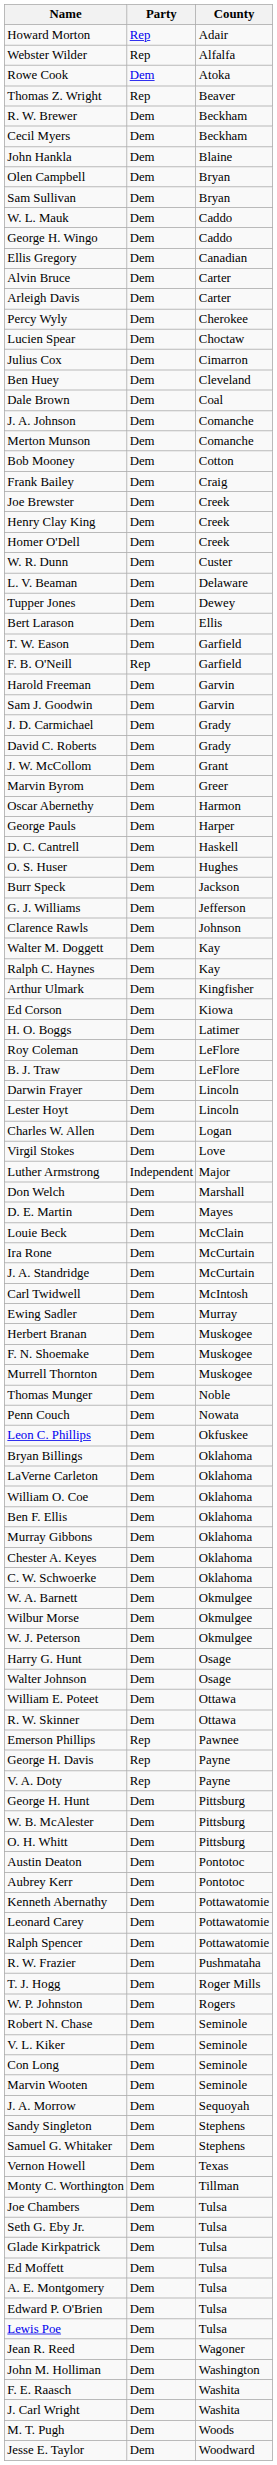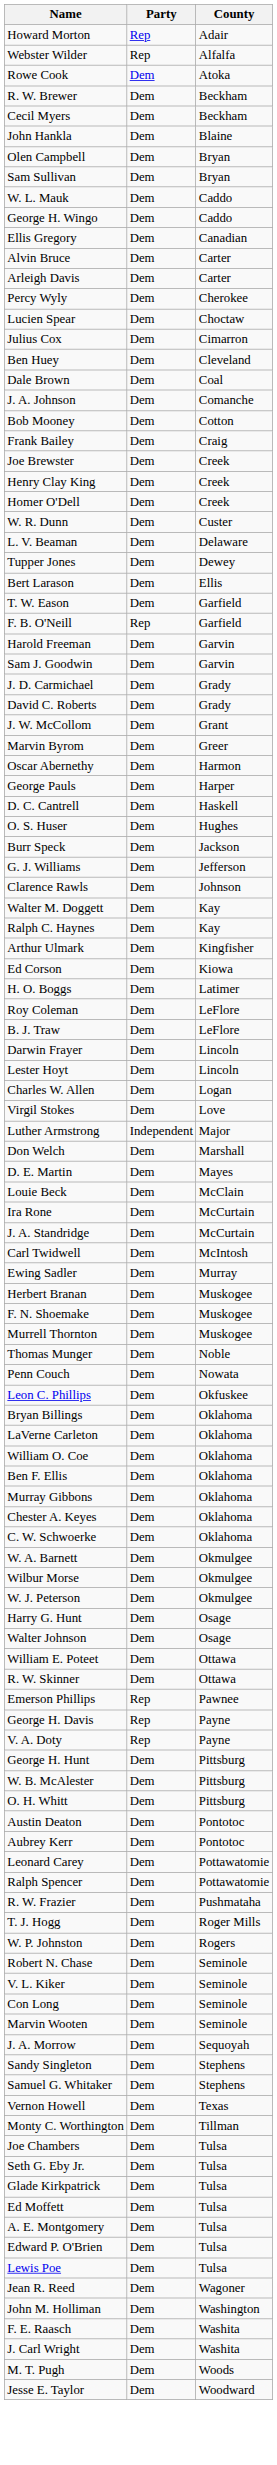- row: Thomas Z. Wright | Rep | Beaver
- row: Merton Munson | Dem | Comanche
- row: Kenneth Abernathy | Dem | Pottawatomie
